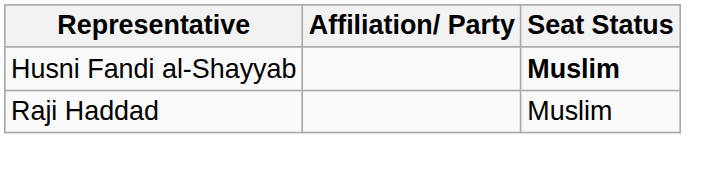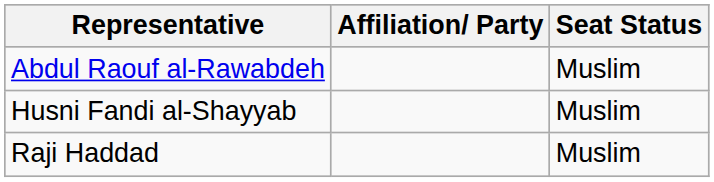+ row: Abdul Raouf al-Rawabdeh | Muslim
Husni Fandi al-Shayyab | Seat Status: bold -> normal
